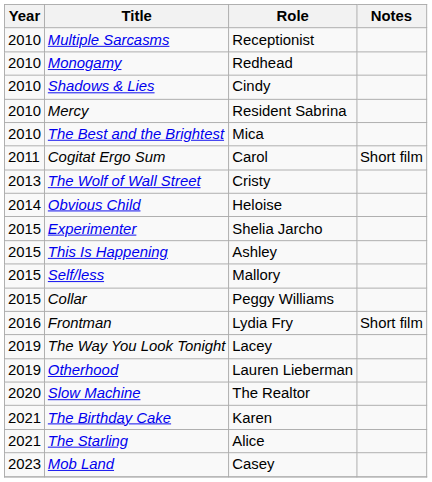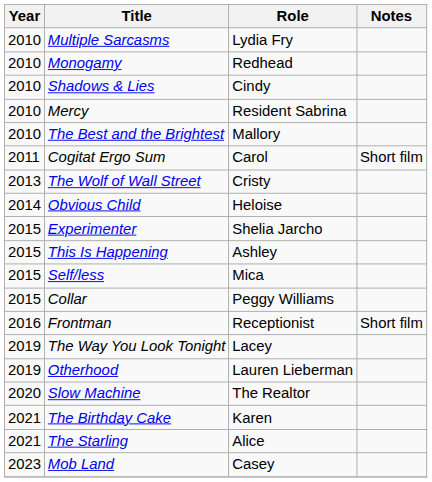Multiple Sarcasms | Role: Receptionist -> Lydia Fry
The Best and the Brightest | Role: Mica -> Mallory
Self/less | Role: Mallory -> Mica
Frontman | Role: Lydia Fry -> Receptionist
